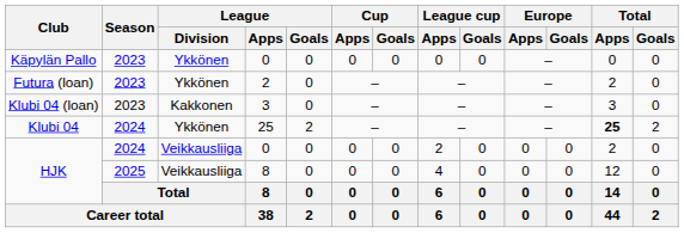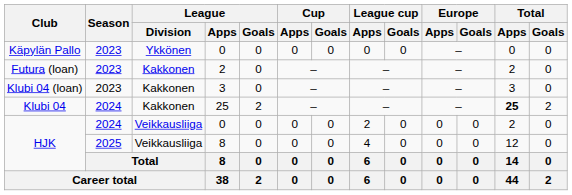Futura (loan) | League / Division: Ykkönen -> Kakkonen
Klubi 04 | League / Division: Ykkönen -> Kakkonen
